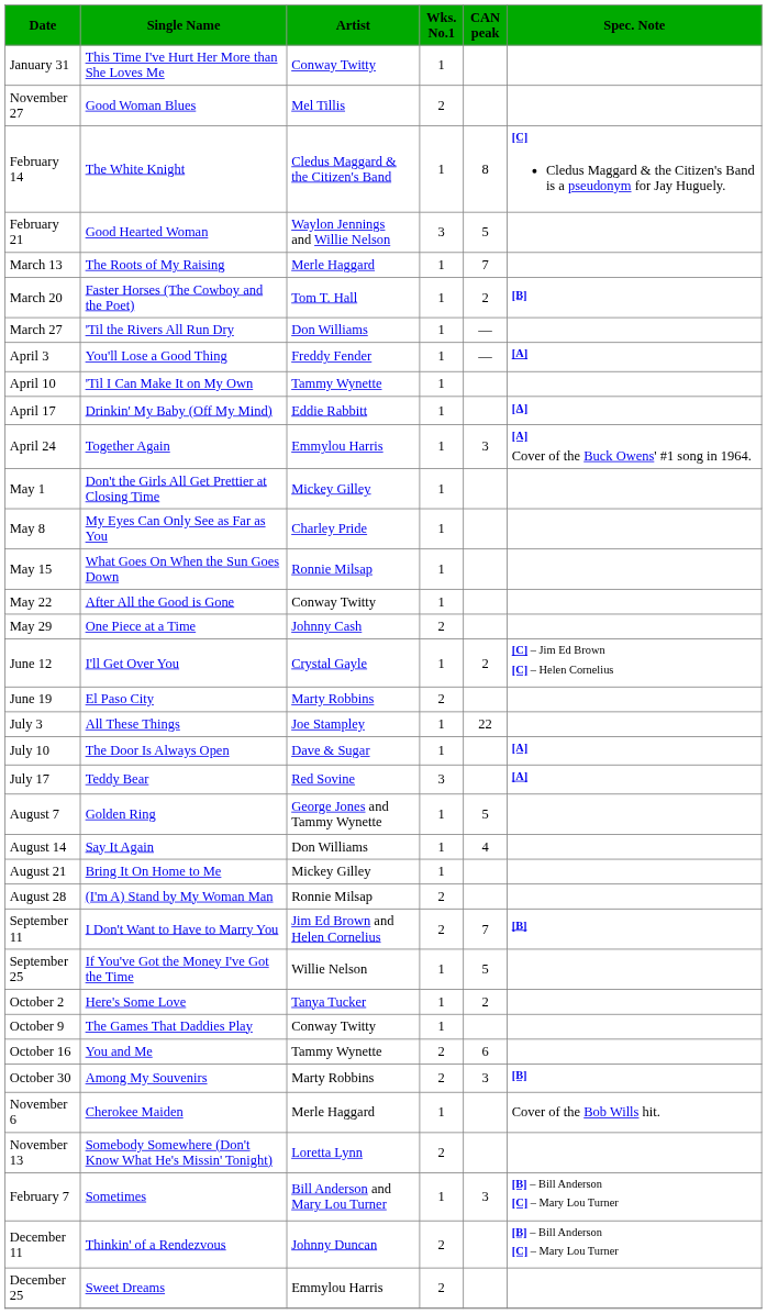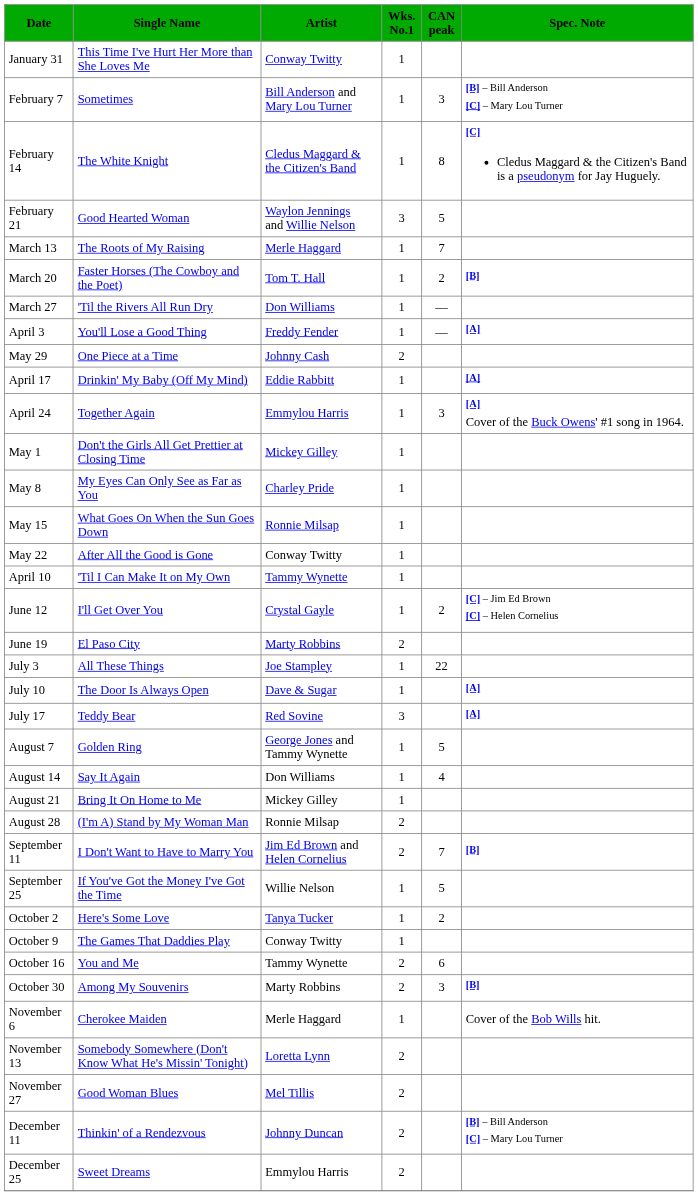rows swapped: February 7 <-> November 27
rows swapped: April 10 <-> May 29
